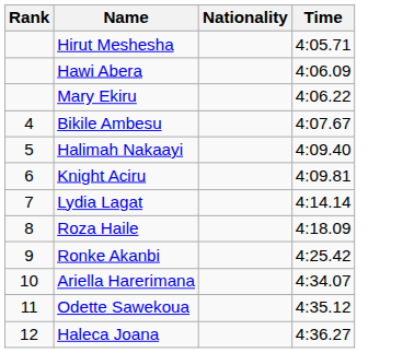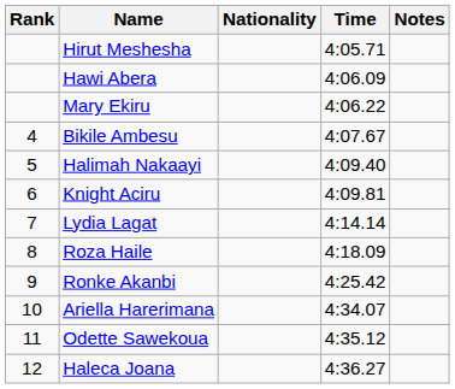+ column: Notes
